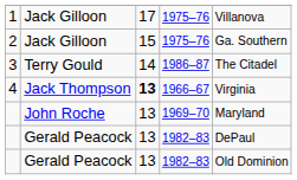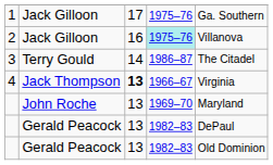1 | column 5: Villanova -> Ga. Southern
2 | column 3: 15 -> 16
2 | column 4: no background -> paleturquoise background
2 | column 5: Ga. Southern -> Villanova
